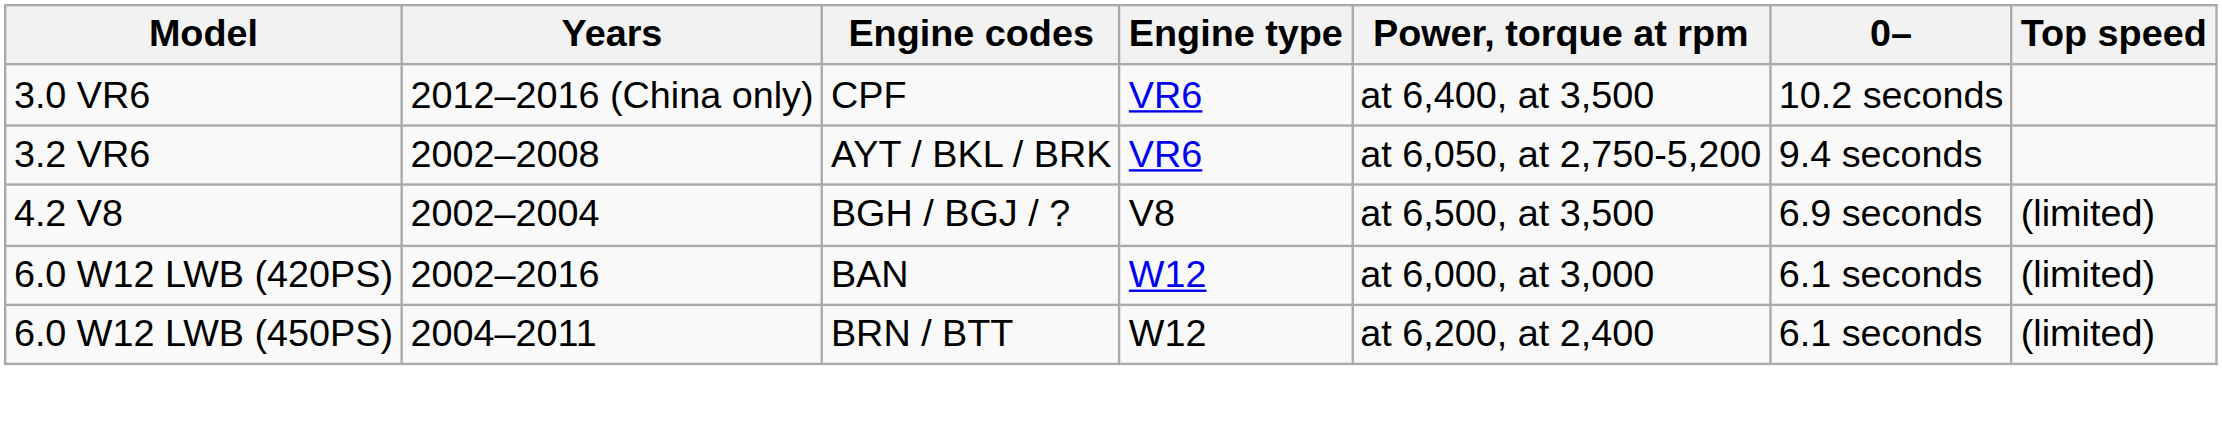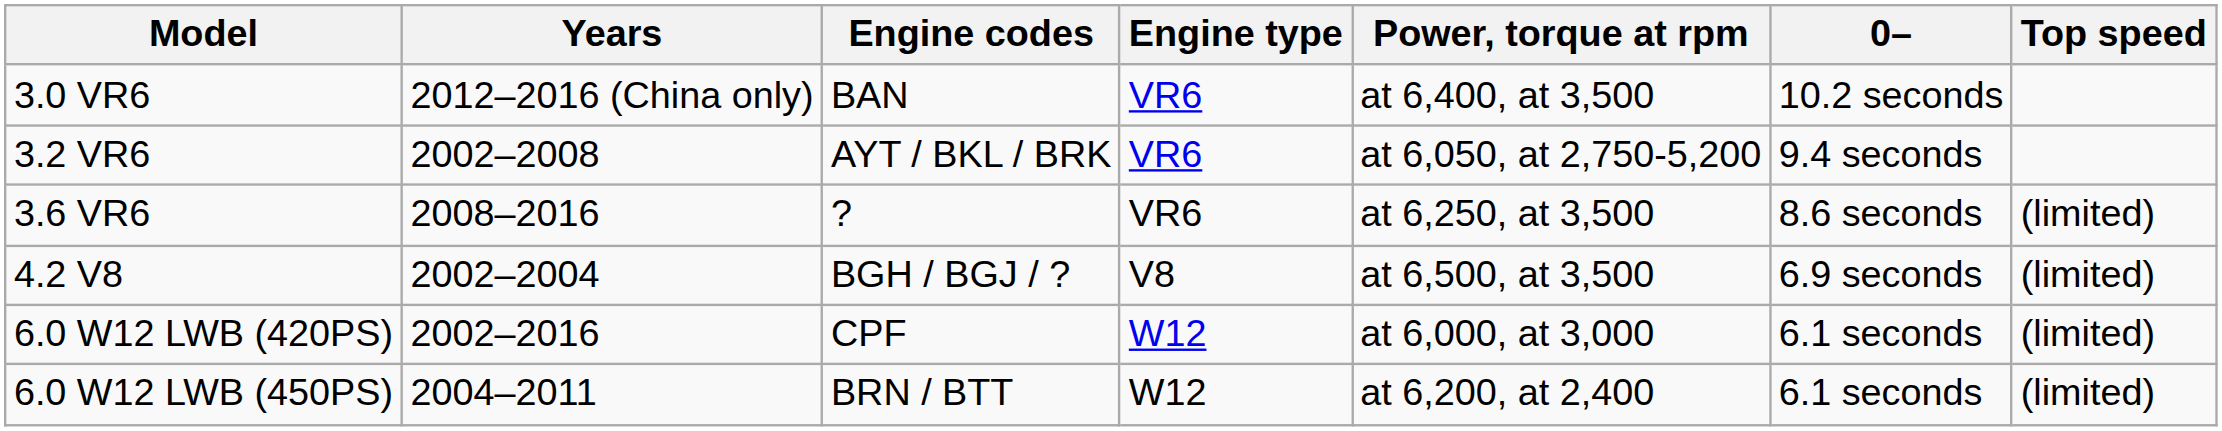3.0 VR6 | Engine codes: CPF -> BAN
+ row: 3.6 VR6 | 2008–2016 | ? | VR6 | at 6,250, at 3,500 | 8.6 seconds | (limited)
6.0 W12 LWB (420PS) | Engine codes: BAN -> CPF
